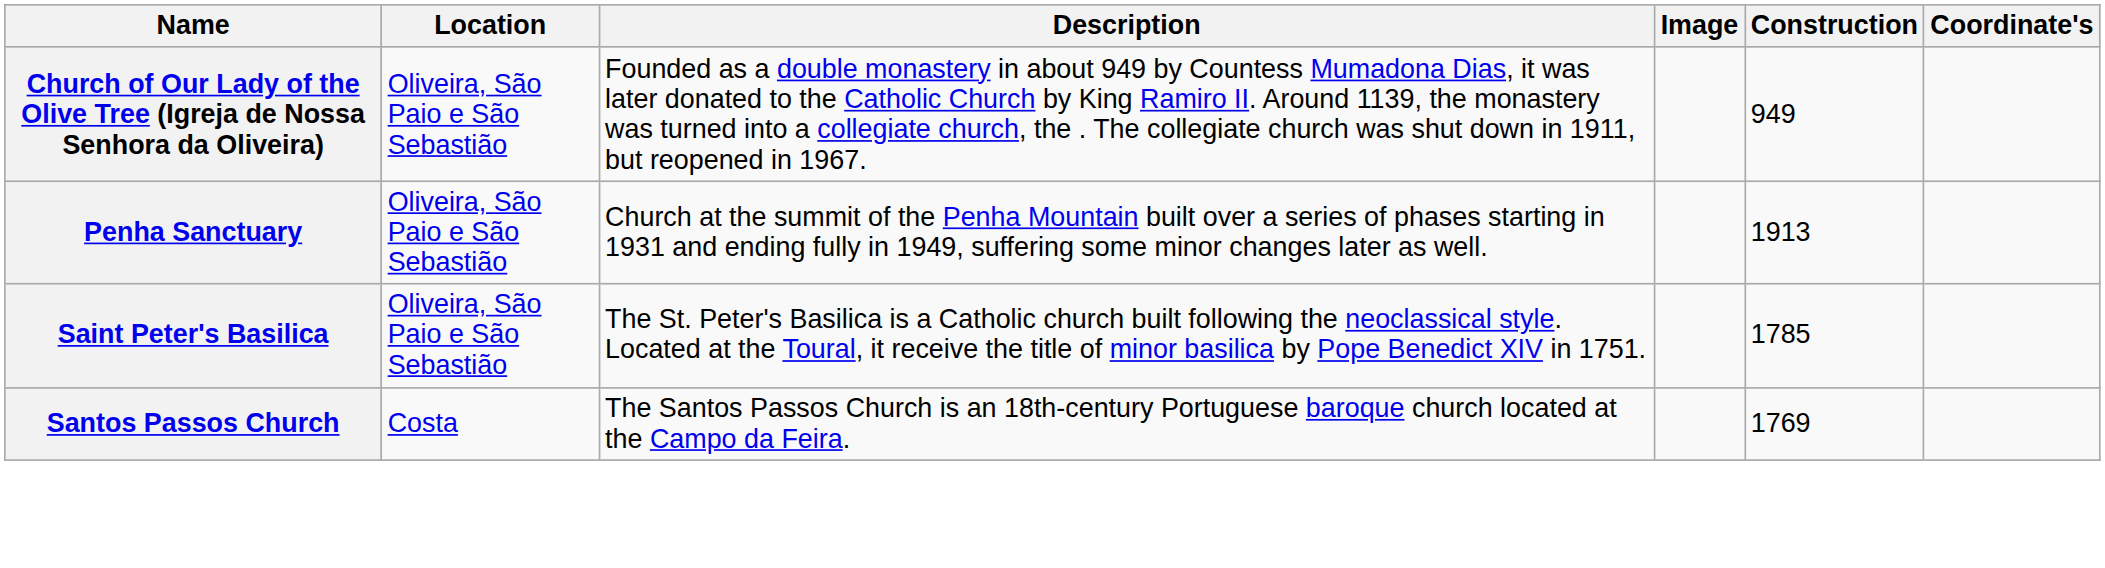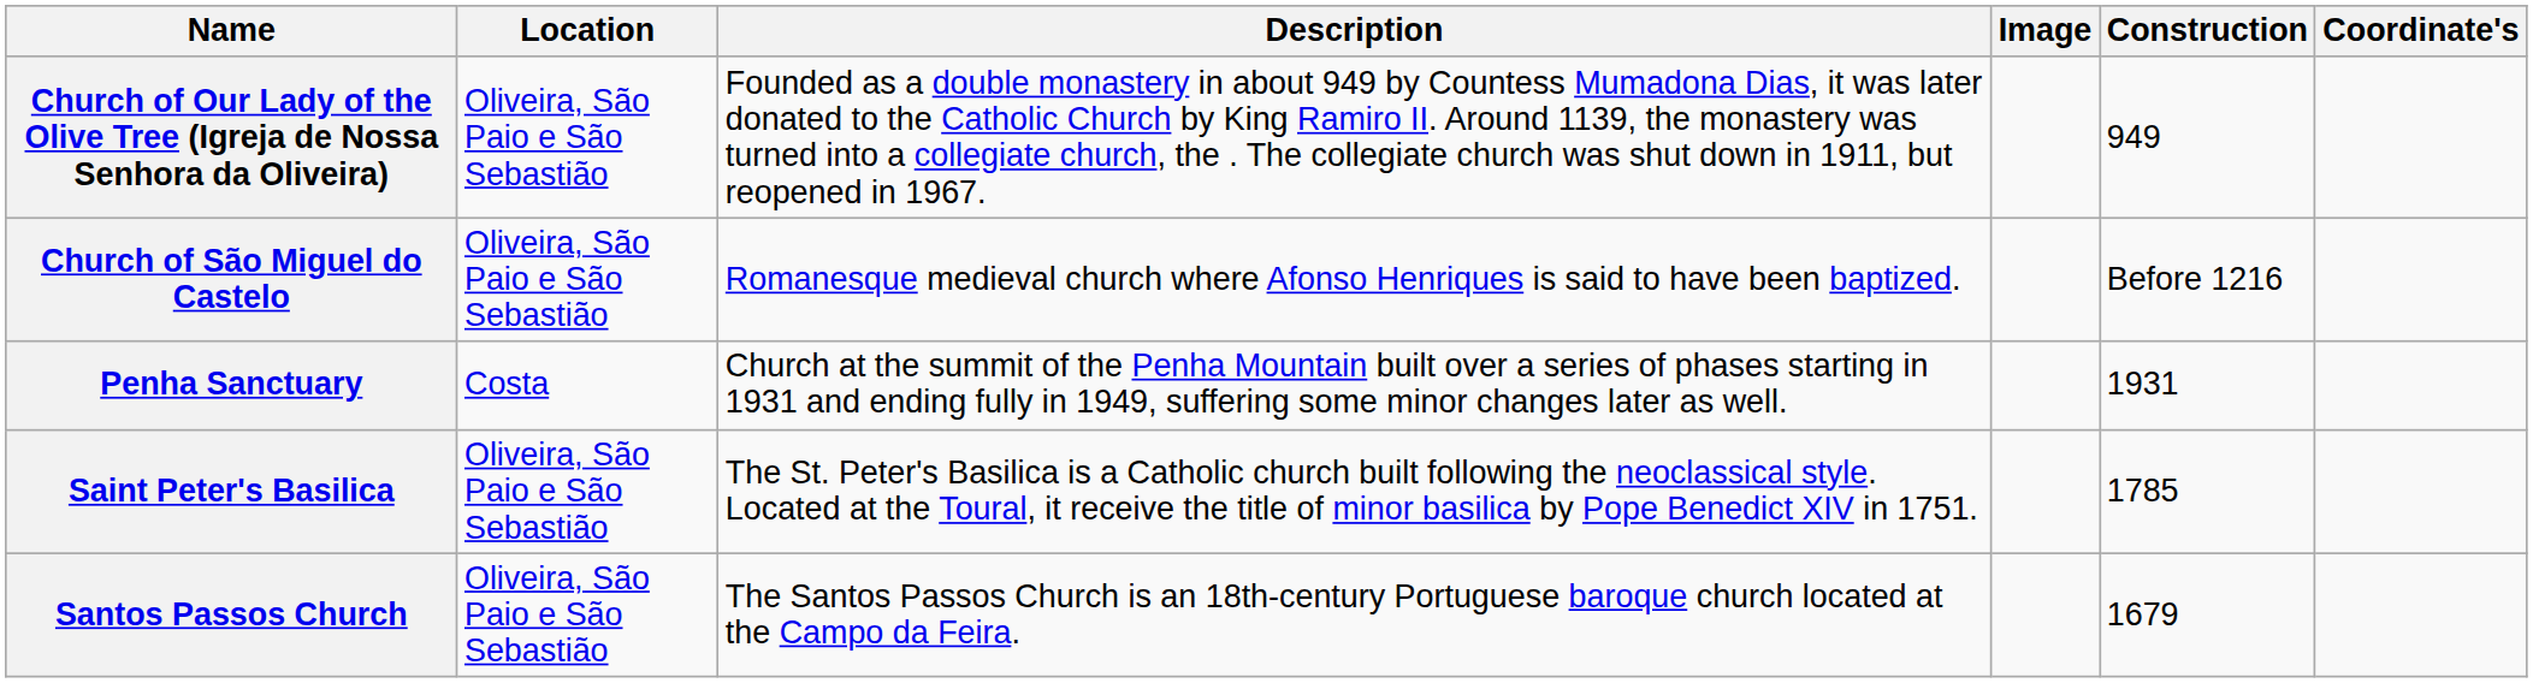+ row: Church of São Miguel do Castelo | Oliveira, São Paio e São Sebastião | Romanesque medieval church where Afonso Henriques is said to have been baptized. | Before 1216
Penha Sanctuary | Location: Oliveira, São Paio e São Sebastião -> Costa
Penha Sanctuary | Construction: 1913 -> 1931
Santos Passos Church | Location: Costa -> Oliveira, São Paio e São Sebastião
Santos Passos Church | Construction: 1769 -> 1679
